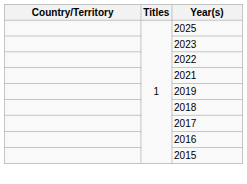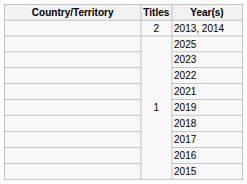+ row: 2 | 2013, 2014
